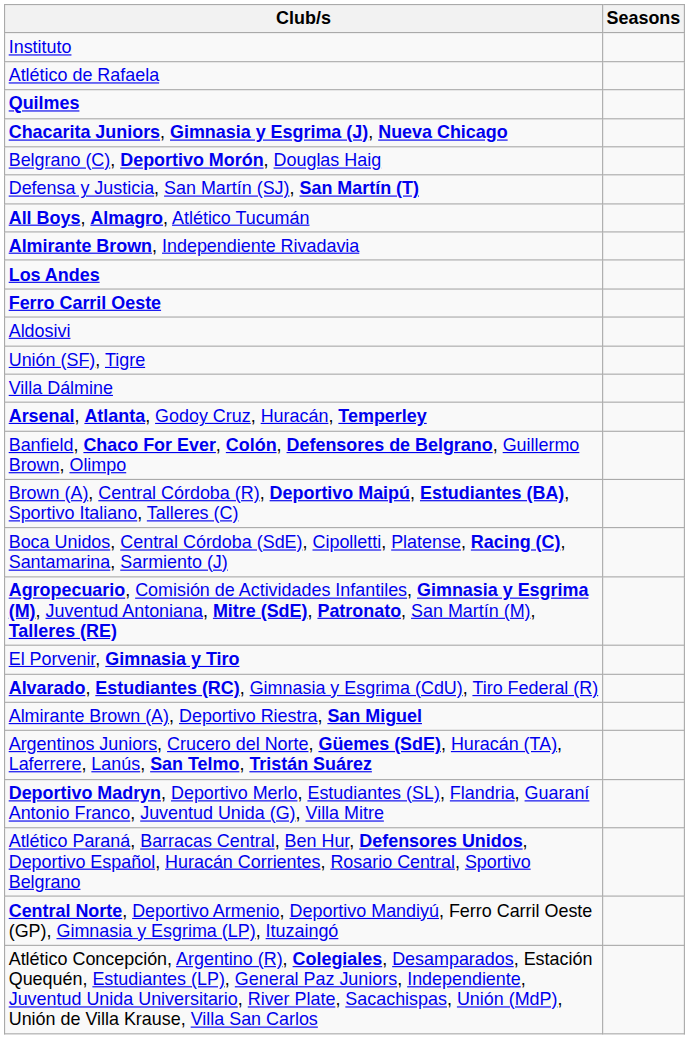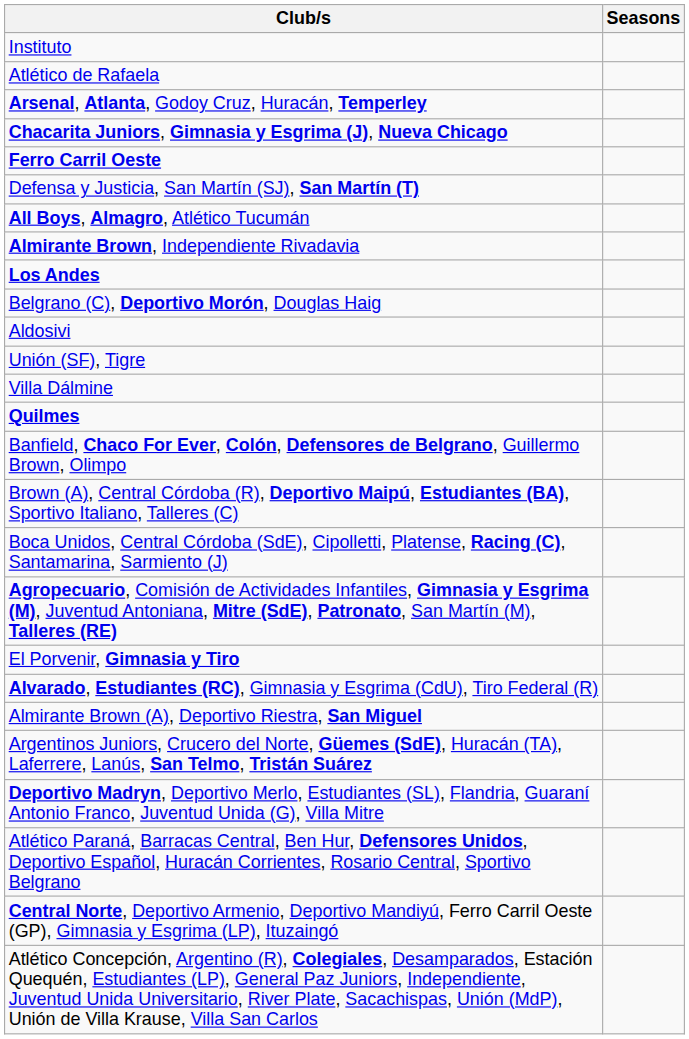rows swapped: Quilmes <-> Arsenal, Atlanta, Godoy Cruz, Huracán, Temperley
rows swapped: Ferro Carril Oeste <-> Belgrano (C), Deportivo Morón, Douglas Haig
